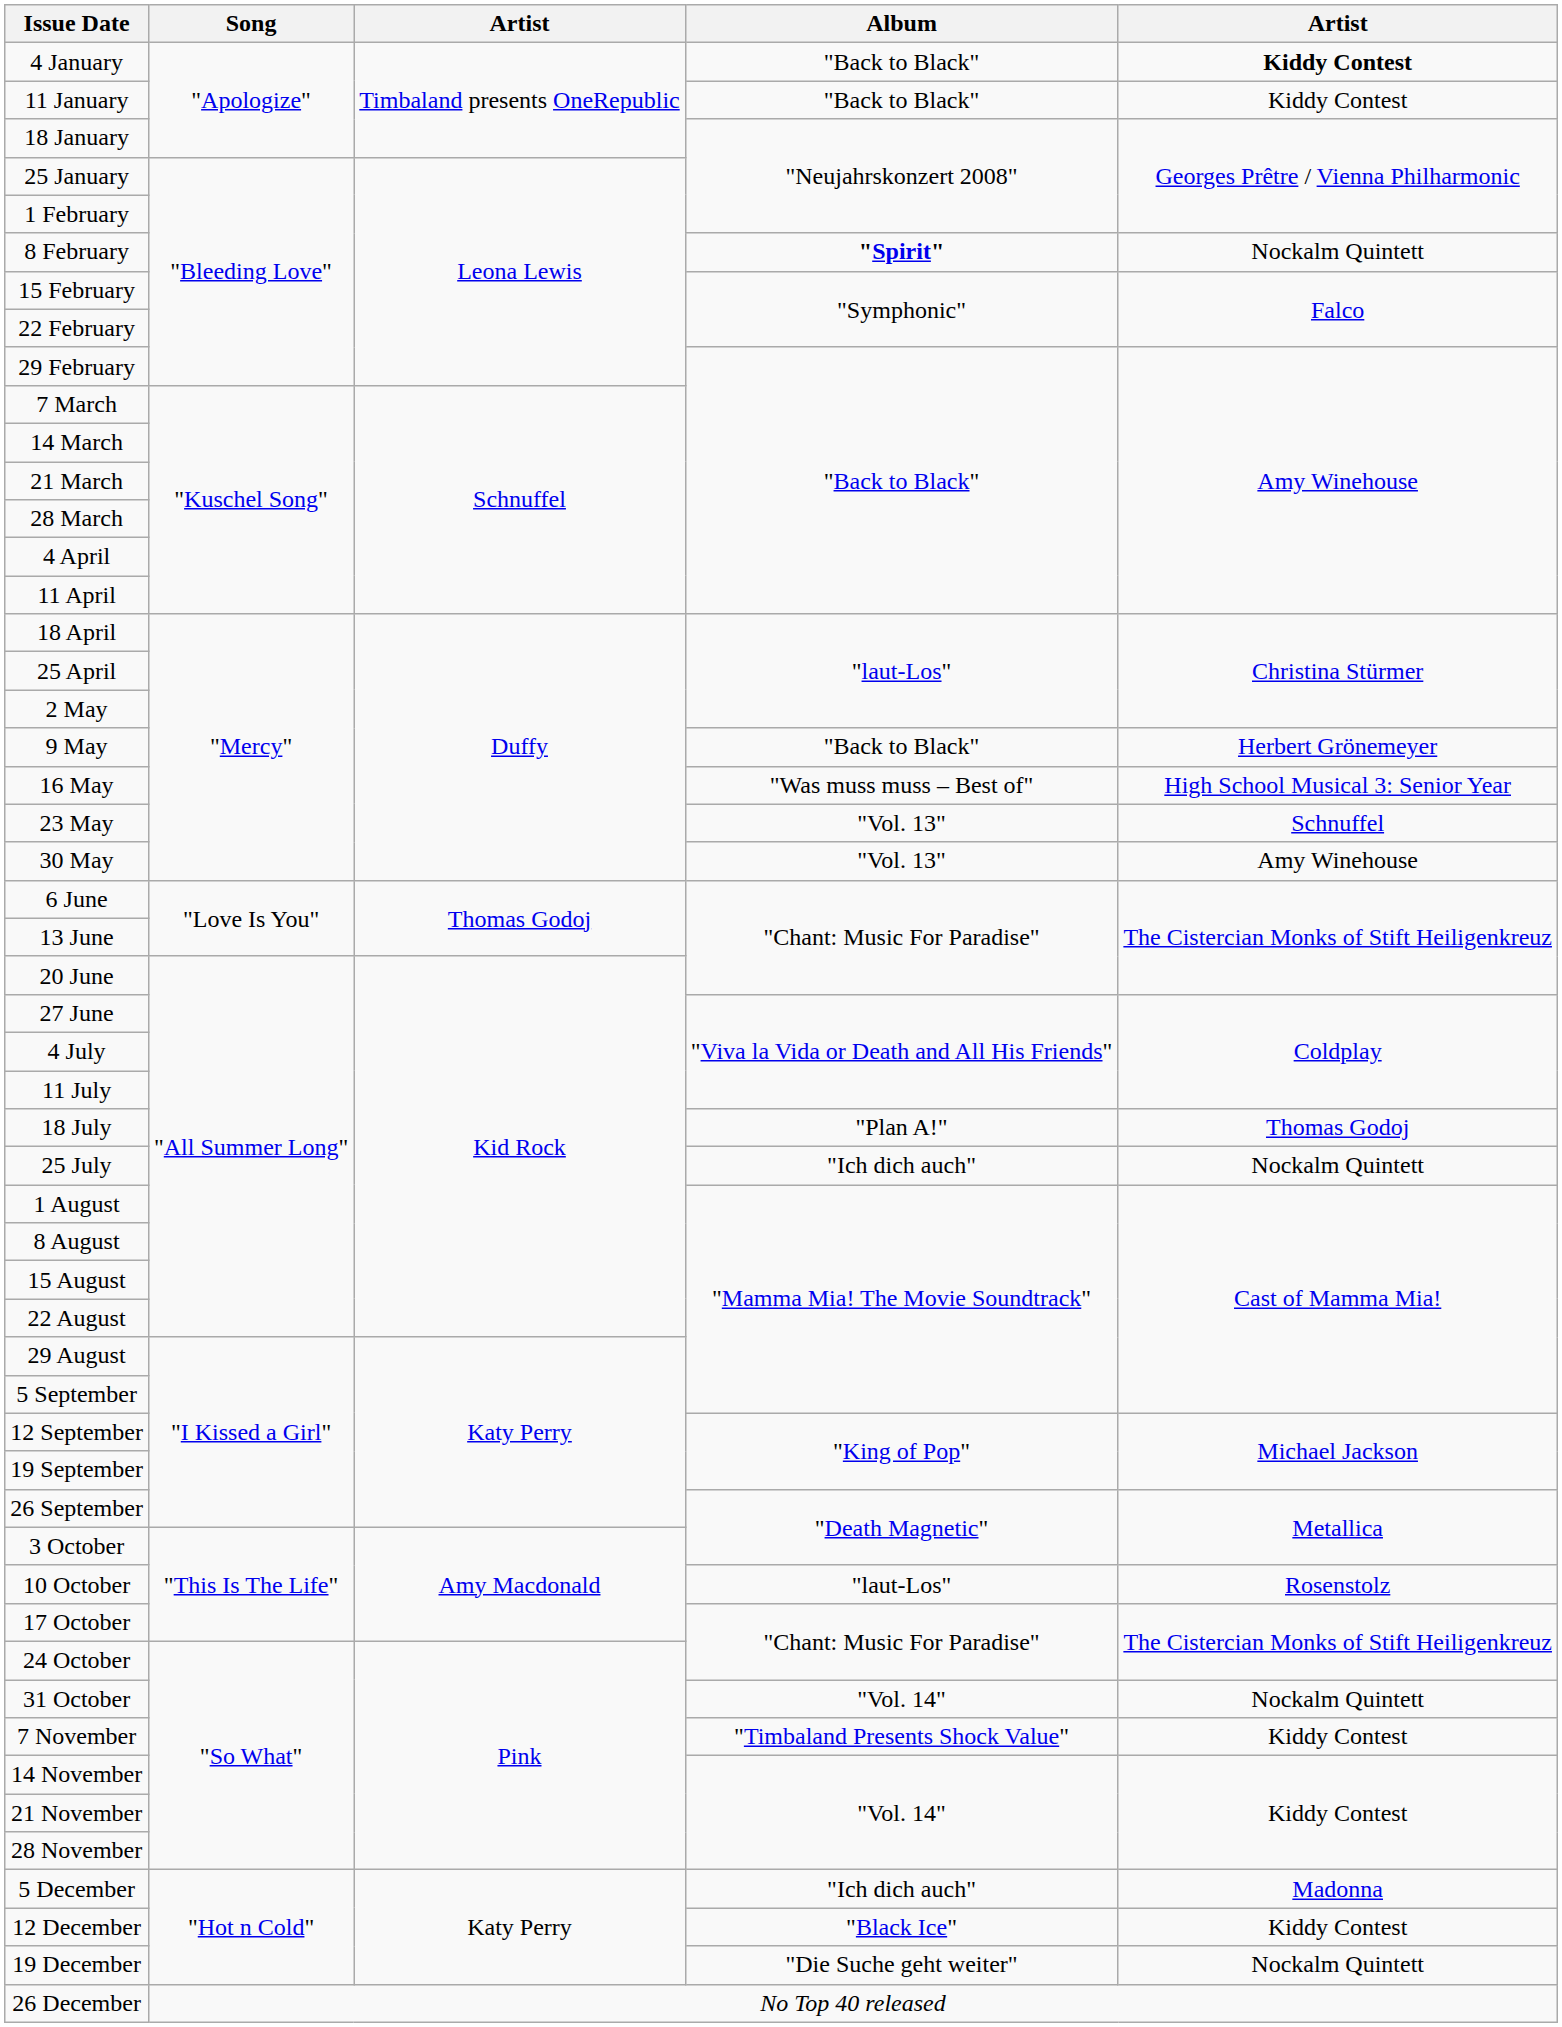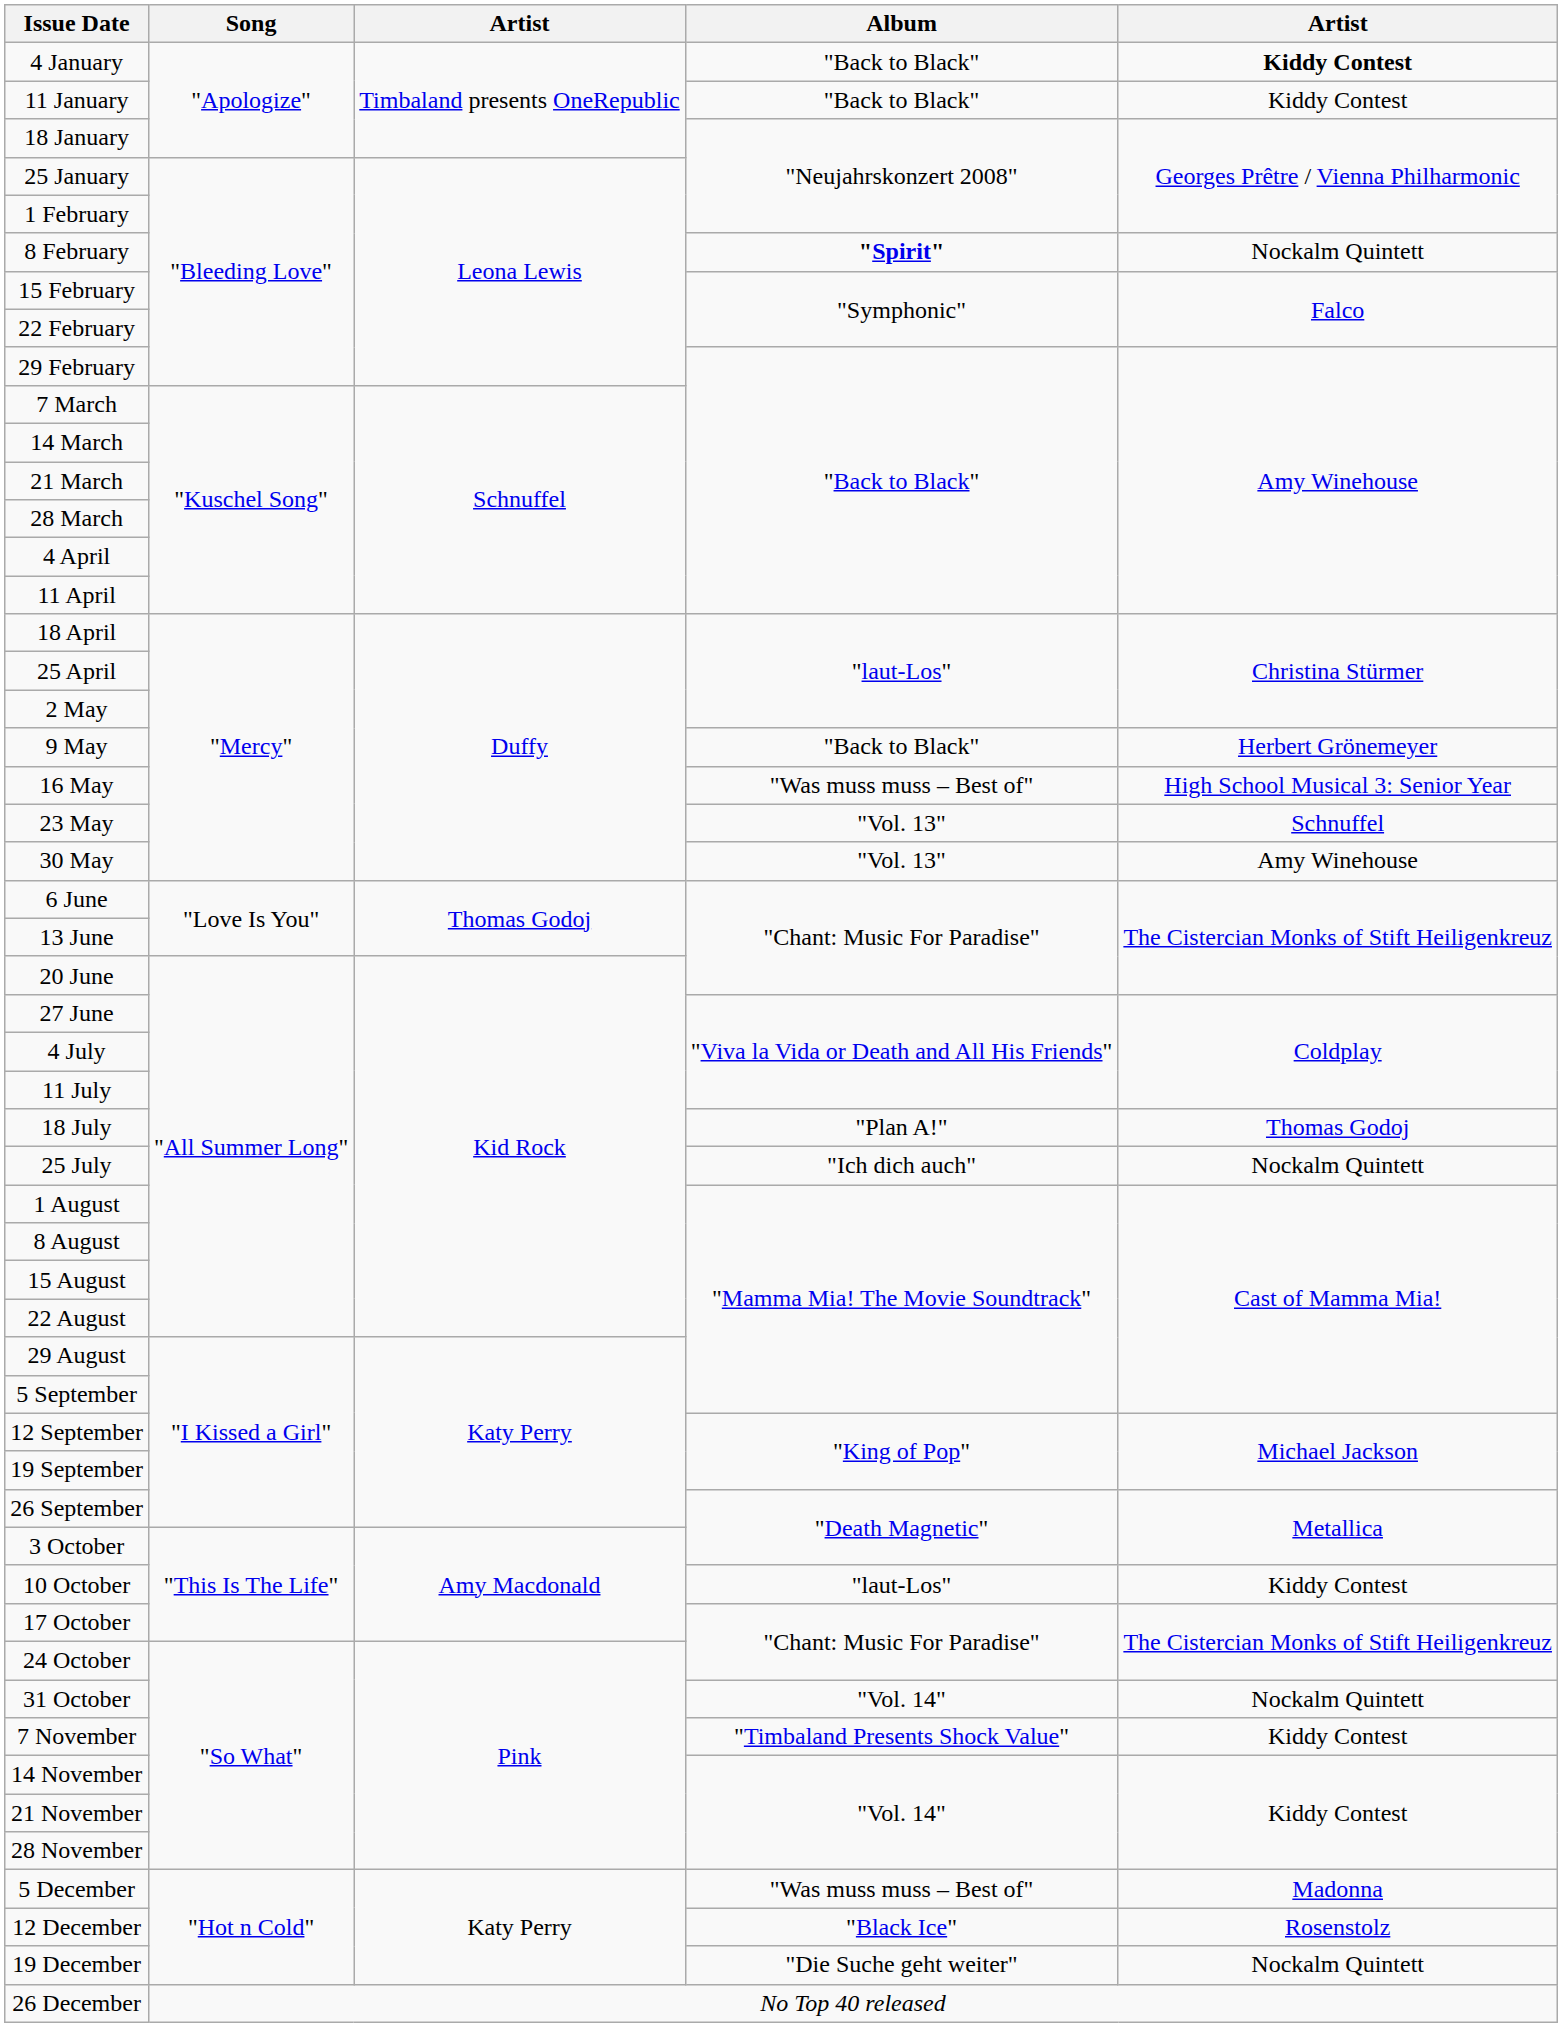10 October | column 5: Rosenstolz -> Kiddy Contest
5 December | Album: "Ich dich auch" -> "Was muss muss – Best of"
12 December | column 5: Kiddy Contest -> Rosenstolz
